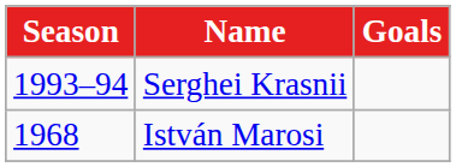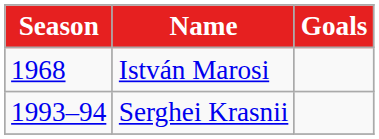rows swapped: István Marosi <-> Serghei Krasnii
